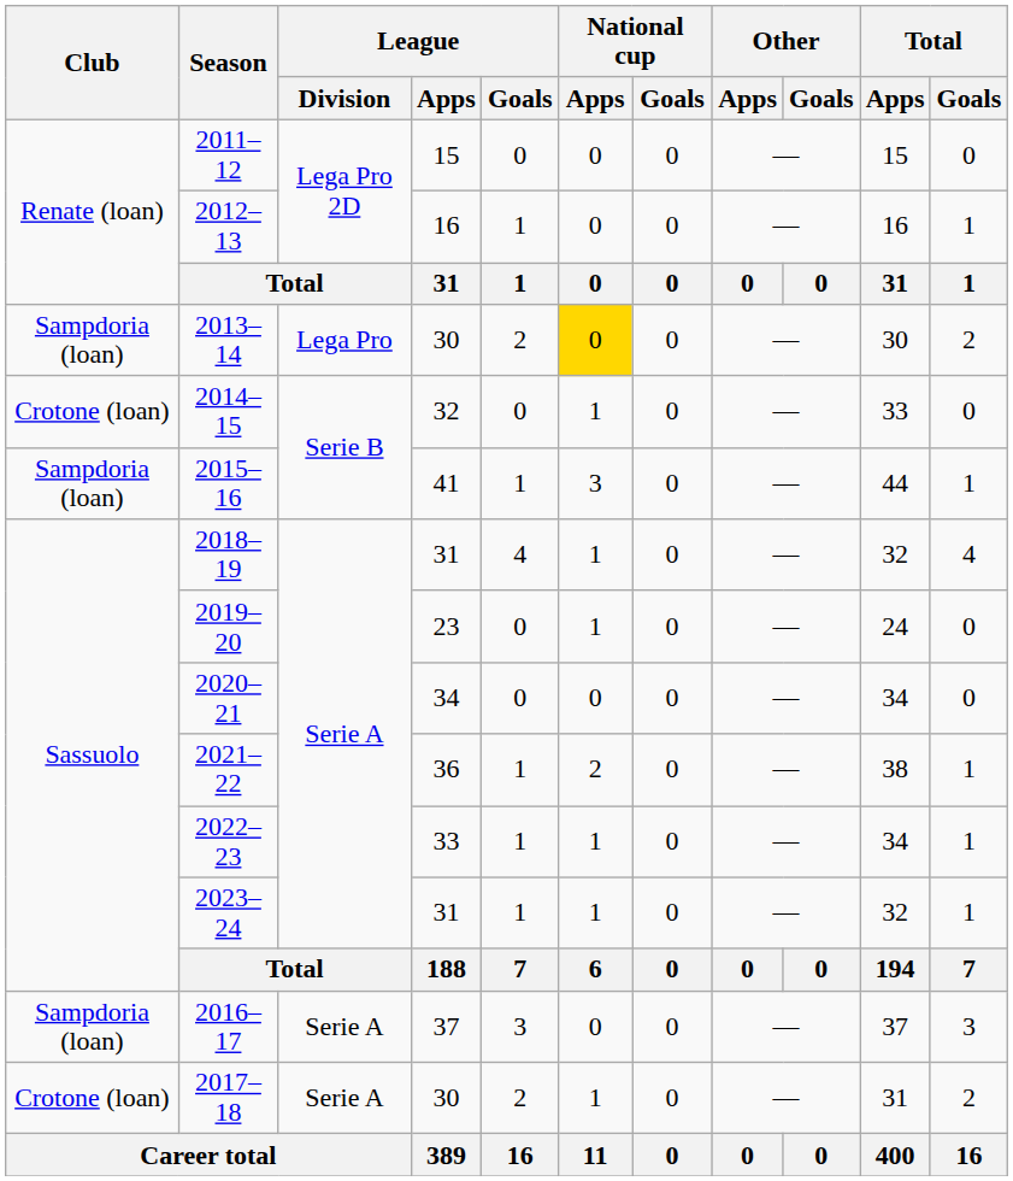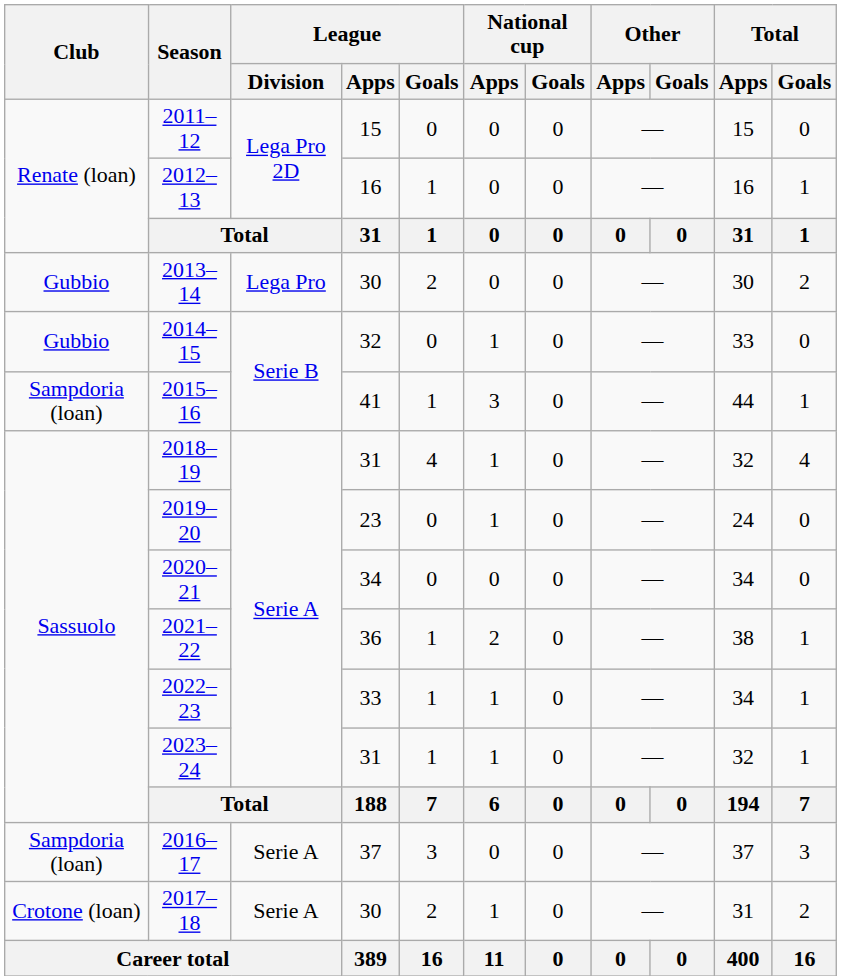2013–14 | Club: Sampdoria (loan) -> Gubbio
2013–14 | National cup / Apps: gold background -> no background
2014–15 | Club: Crotone (loan) -> Gubbio
